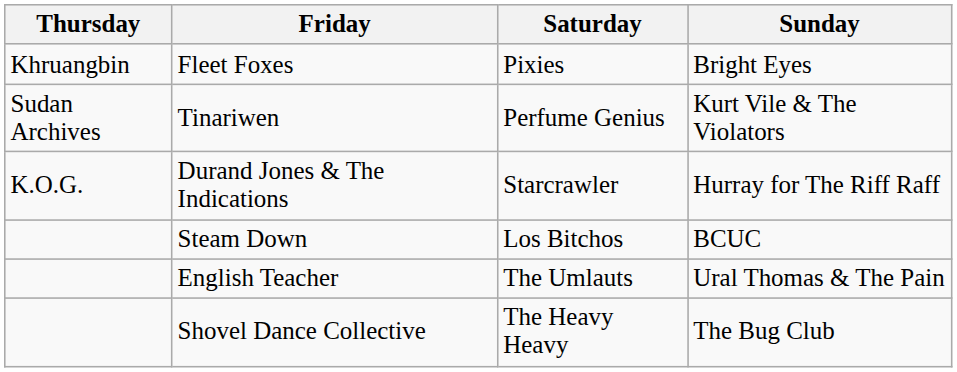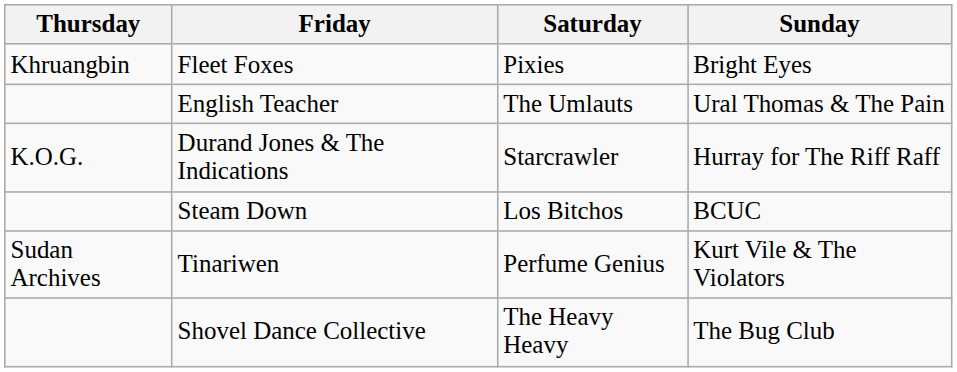rows swapped: Tinariwen <-> English Teacher
